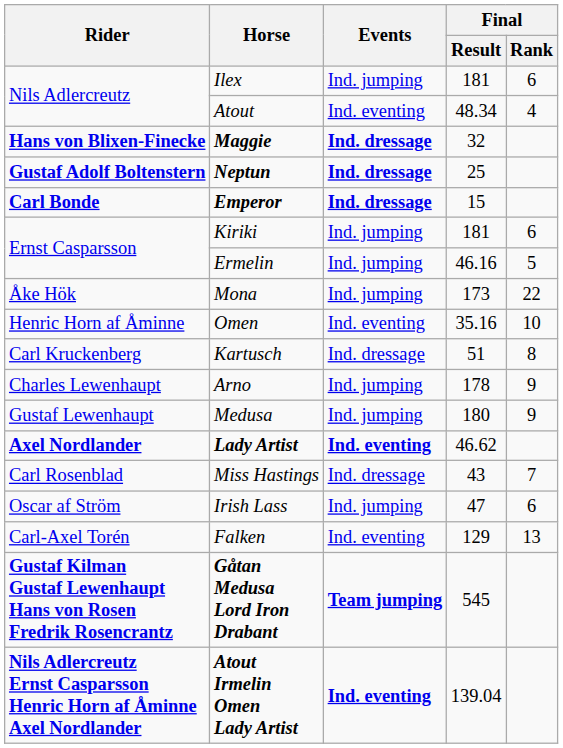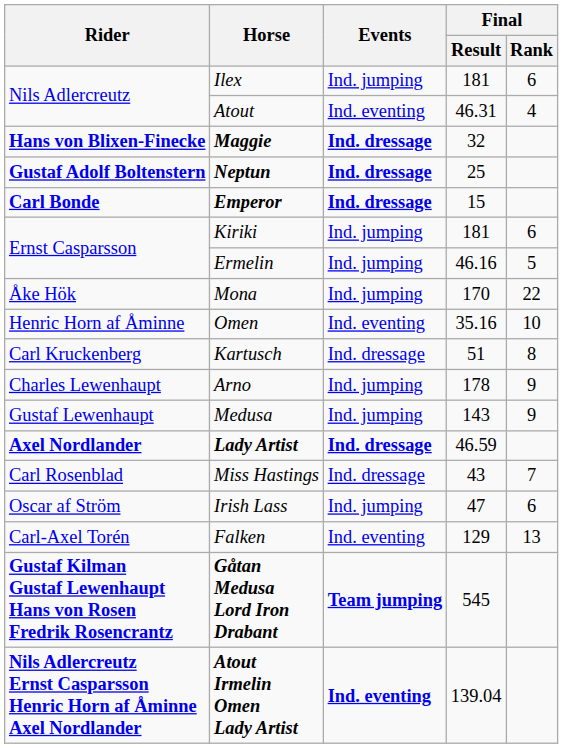Atout | Final / Result: 48.34 -> 46.31
Mona | Final / Result: 173 -> 170
Medusa | Final / Result: 180 -> 143
Lady Artist | Events: Ind. eventing -> Ind. dressage
Lady Artist | Final / Result: 46.62 -> 46.59
